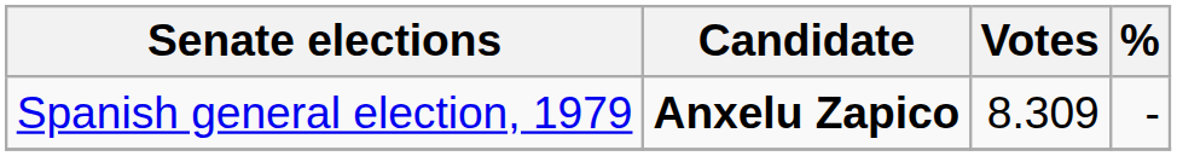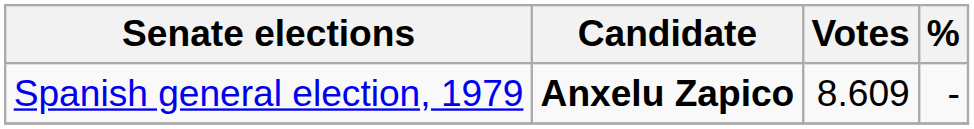Spanish general election, 1979 | Votes: 8.309 -> 8.609
